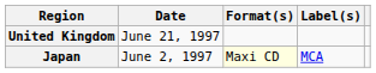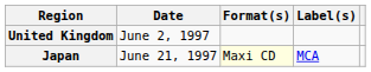United Kingdom | Date: June 21, 1997 -> June 2, 1997
Japan | Date: June 2, 1997 -> June 21, 1997
